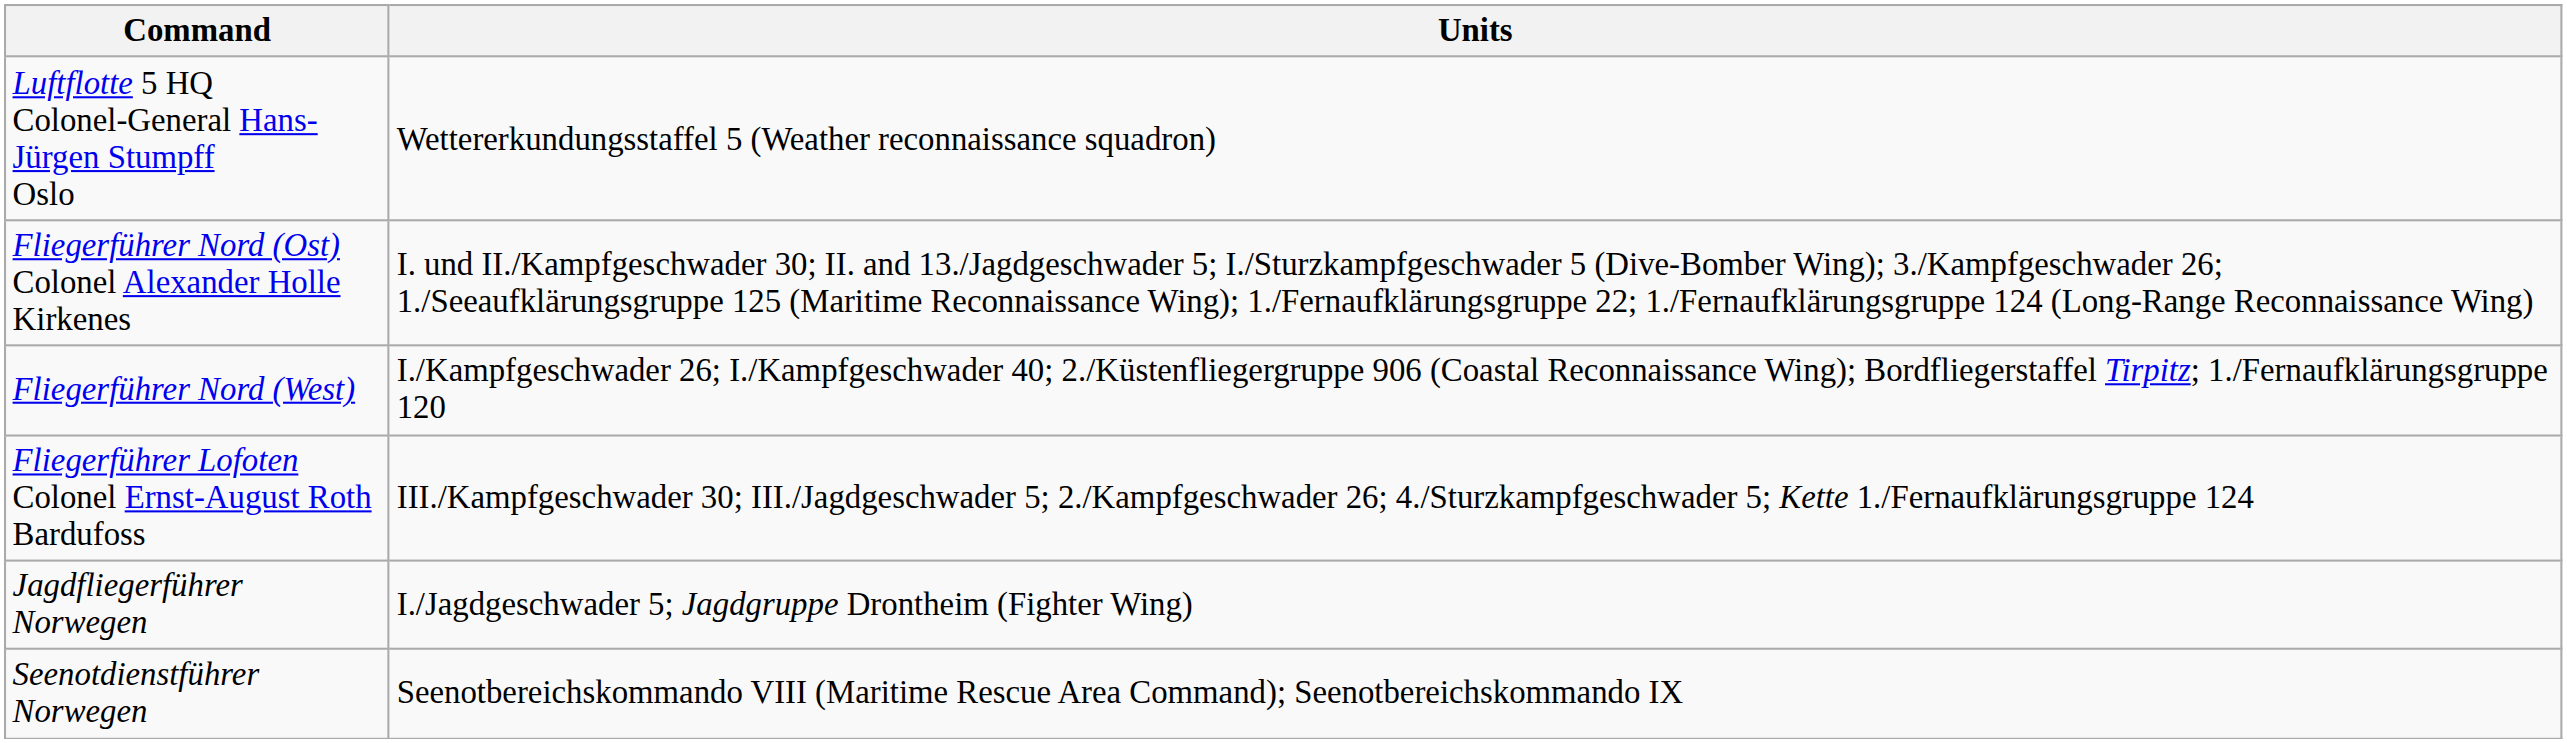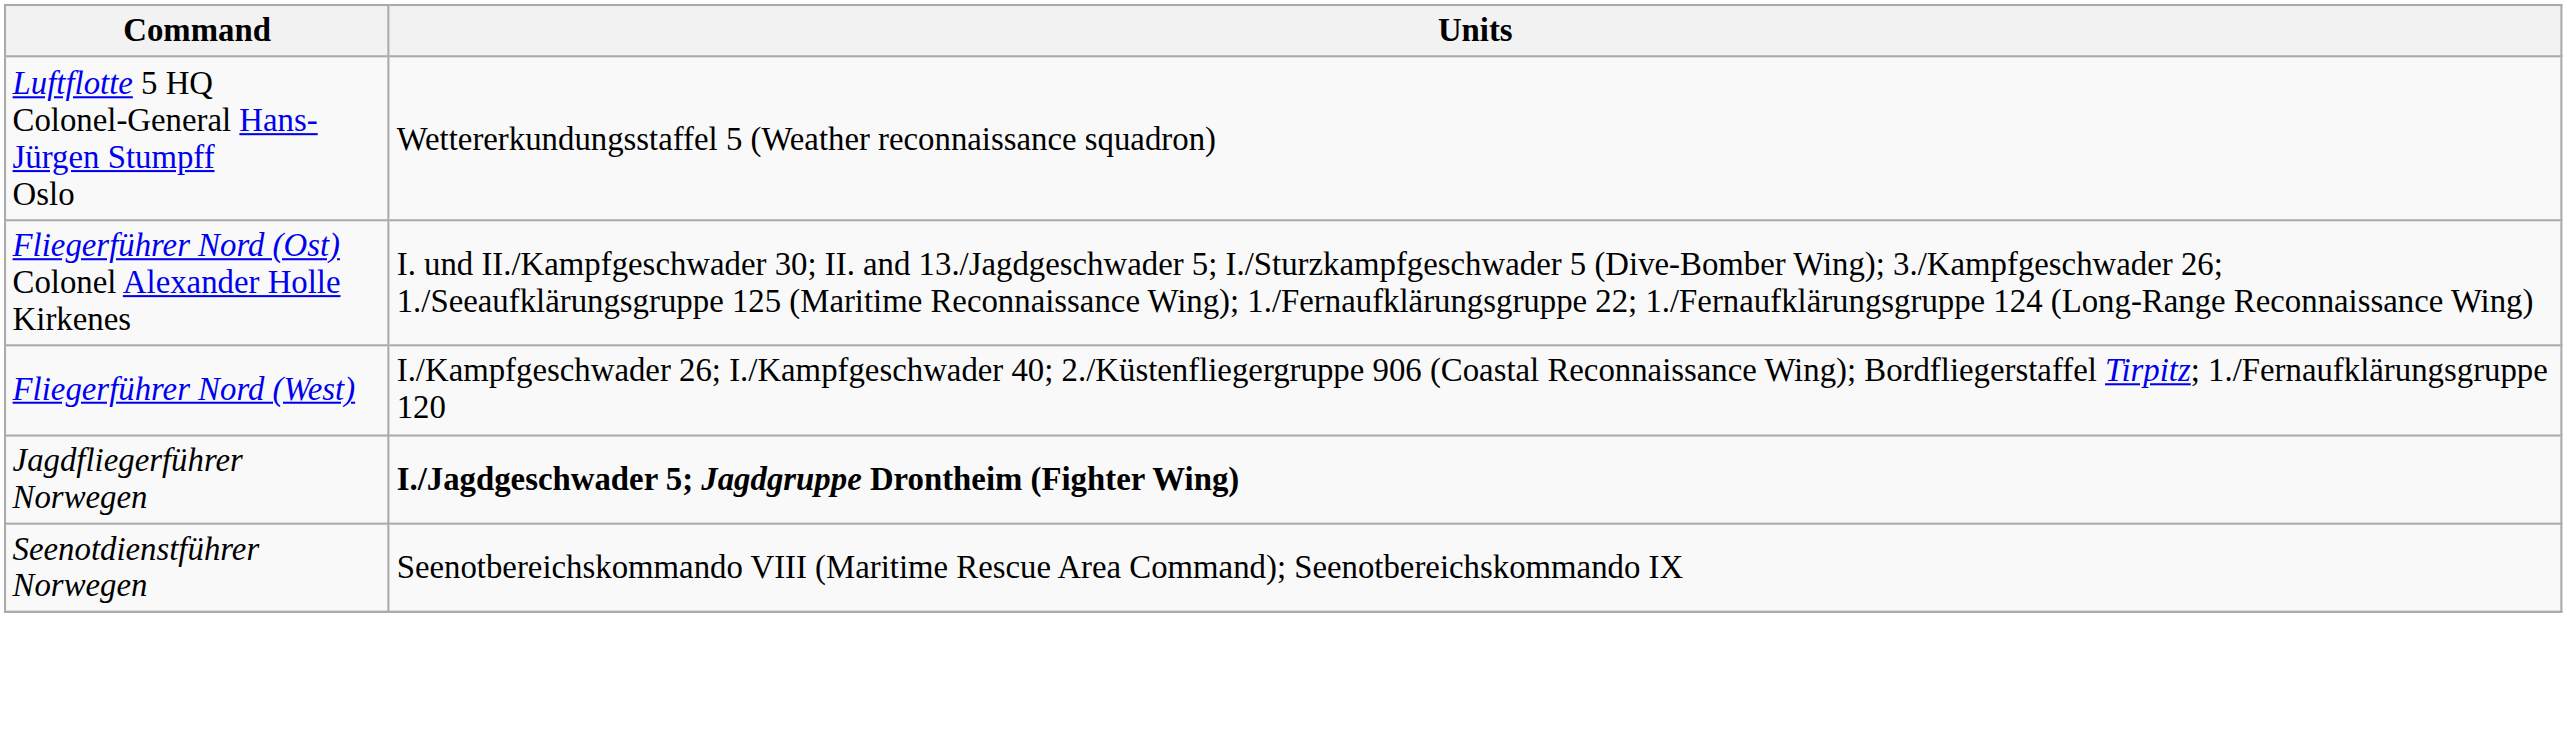- row: Fliegerführer Lofoten Colonel Ernst-August Roth Bardufoss | III./Kampfgeschwader 30; III./Jagdgeschwader 5; 2./Kampfgeschwader 26; 4./Sturzkampfgeschwader 5; Kette 1./Fernaufklärungsgruppe 124
Jagdfliegerführer Norwegen | Units: normal -> bold
